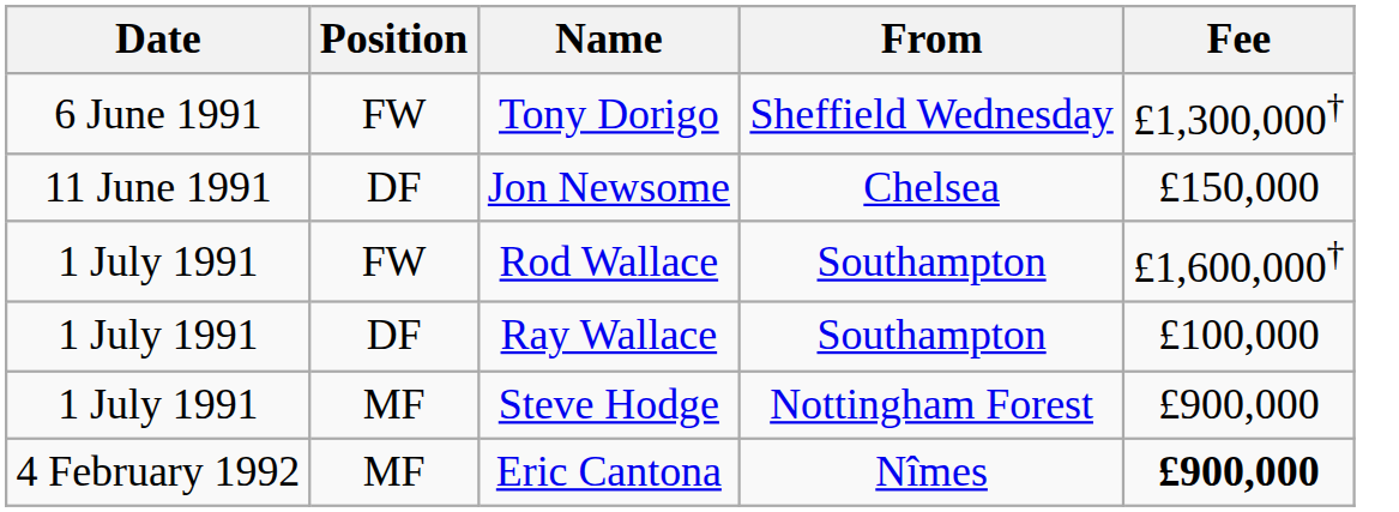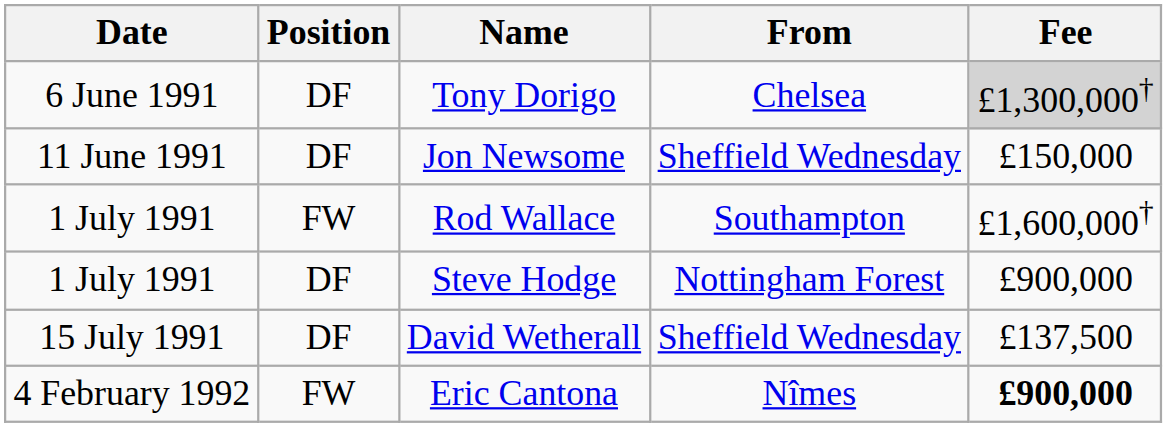Tony Dorigo | Position: FW -> DF
Tony Dorigo | From: Sheffield Wednesday -> Chelsea
Tony Dorigo | Fee: no background -> lightgrey background
Jon Newsome | From: Chelsea -> Sheffield Wednesday
- row: 1 July 1991 | DF | Ray Wallace | Southampton | £100,000
Steve Hodge | Position: MF -> DF
+ row: 15 July 1991 | DF | David Wetherall | Sheffield Wednesday | £137,500
Eric Cantona | Position: MF -> FW
